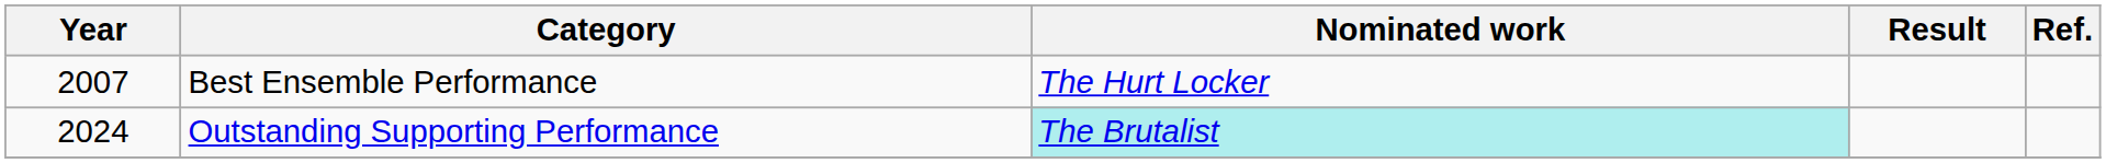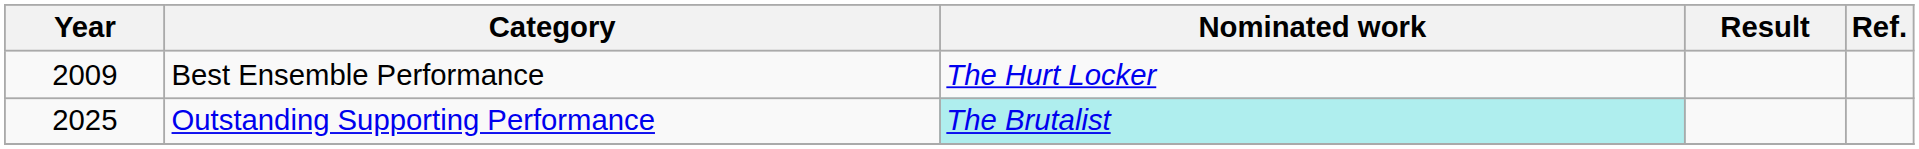Best Ensemble Performance | Year: 2007 -> 2009
Outstanding Supporting Performance | Year: 2024 -> 2025
